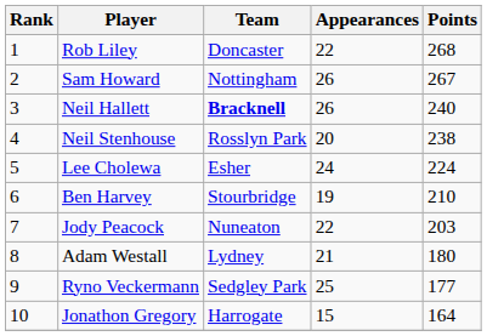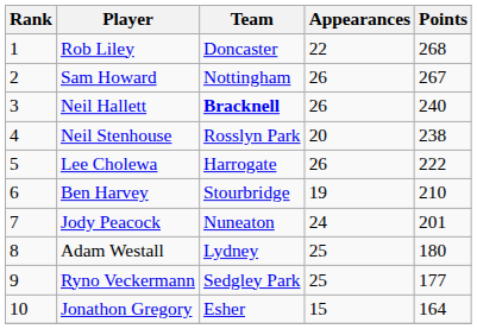Lee Cholewa | Team: Esher -> Harrogate
Lee Cholewa | Appearances: 24 -> 26
Lee Cholewa | Points: 224 -> 222
Jody Peacock | Appearances: 22 -> 24
Jody Peacock | Points: 203 -> 201
Adam Westall | Appearances: 21 -> 25
Jonathon Gregory | Team: Harrogate -> Esher
